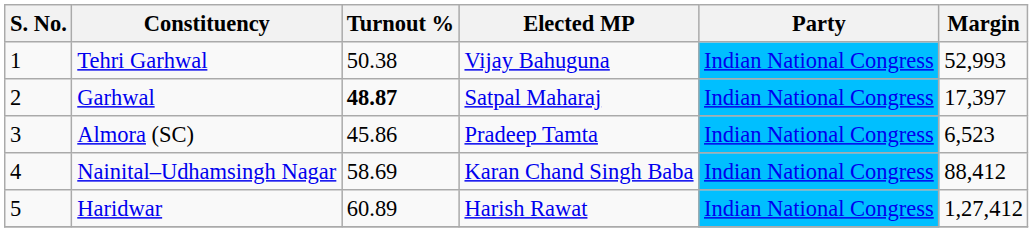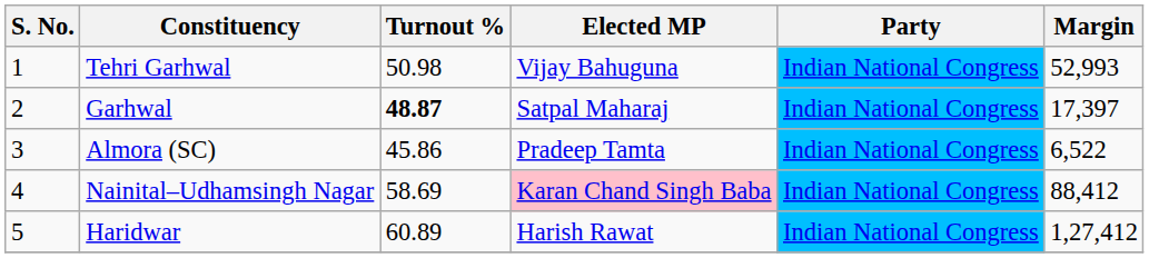Tehri Garhwal | Turnout %: 50.38 -> 50.98
Almora (SC) | Margin: 6,523 -> 6,522
Nainital–Udhamsingh Nagar | Elected MP: no background -> pink background
